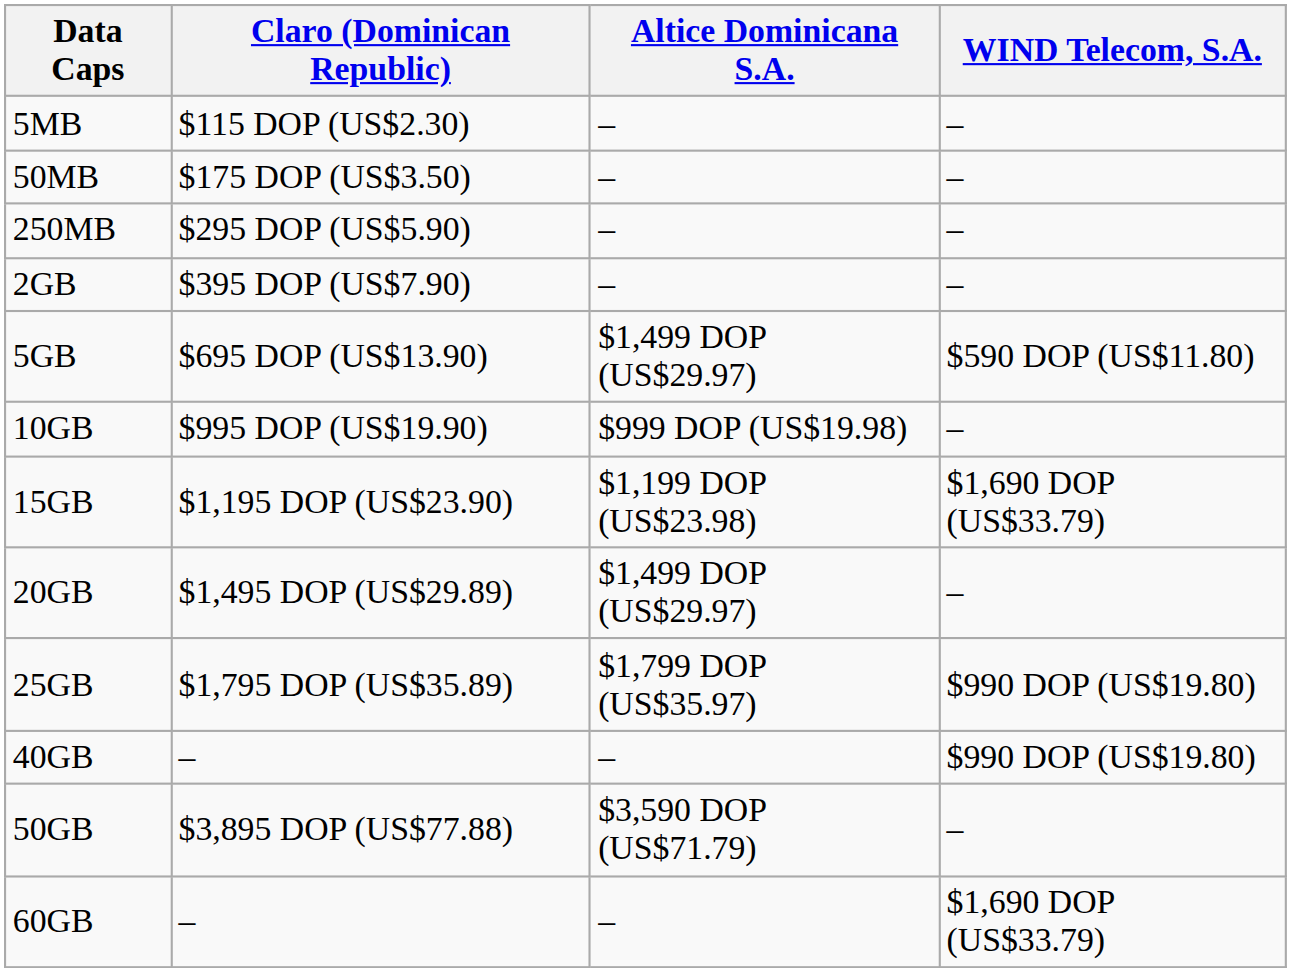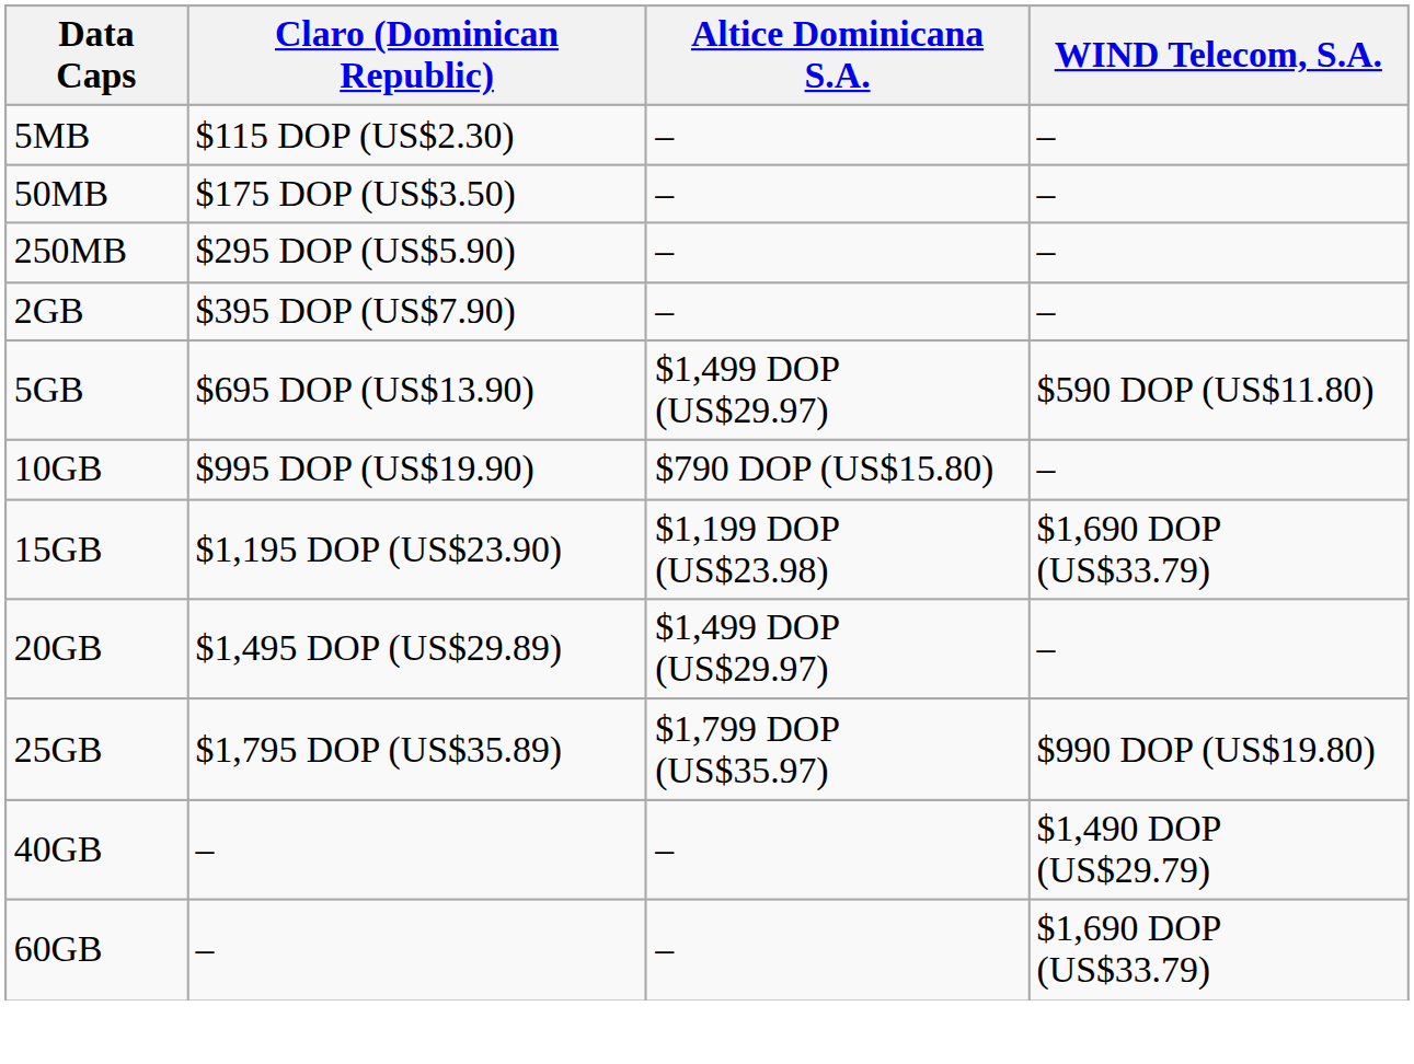10GB | Altice Dominicana S.A.: $999 DOP (US$19.98) -> $790 DOP (US$15.80)
40GB | WIND Telecom, S.A.: $990 DOP (US$19.80) -> $1,490 DOP (US$29.79)
- row: 50GB | $3,895 DOP (US$77.88) | $3,590 DOP (US$71.79) | –
